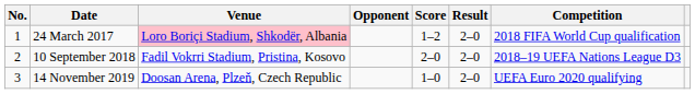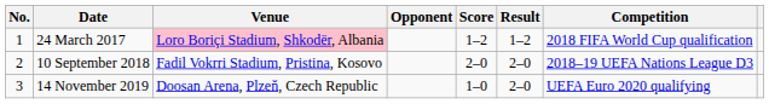24 March 2017 | Result: 2–0 -> 1–2
